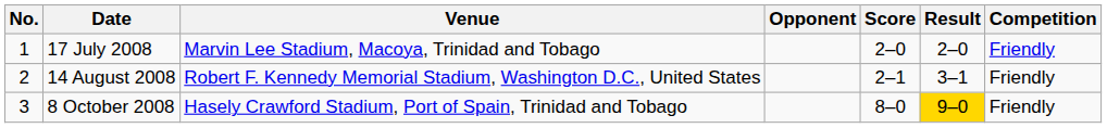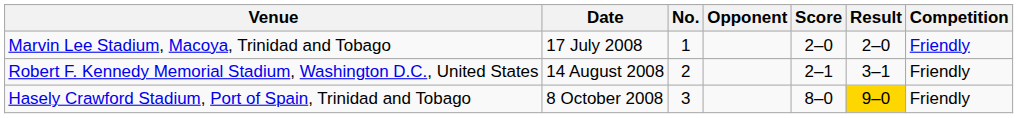columns swapped: No. <-> Venue
